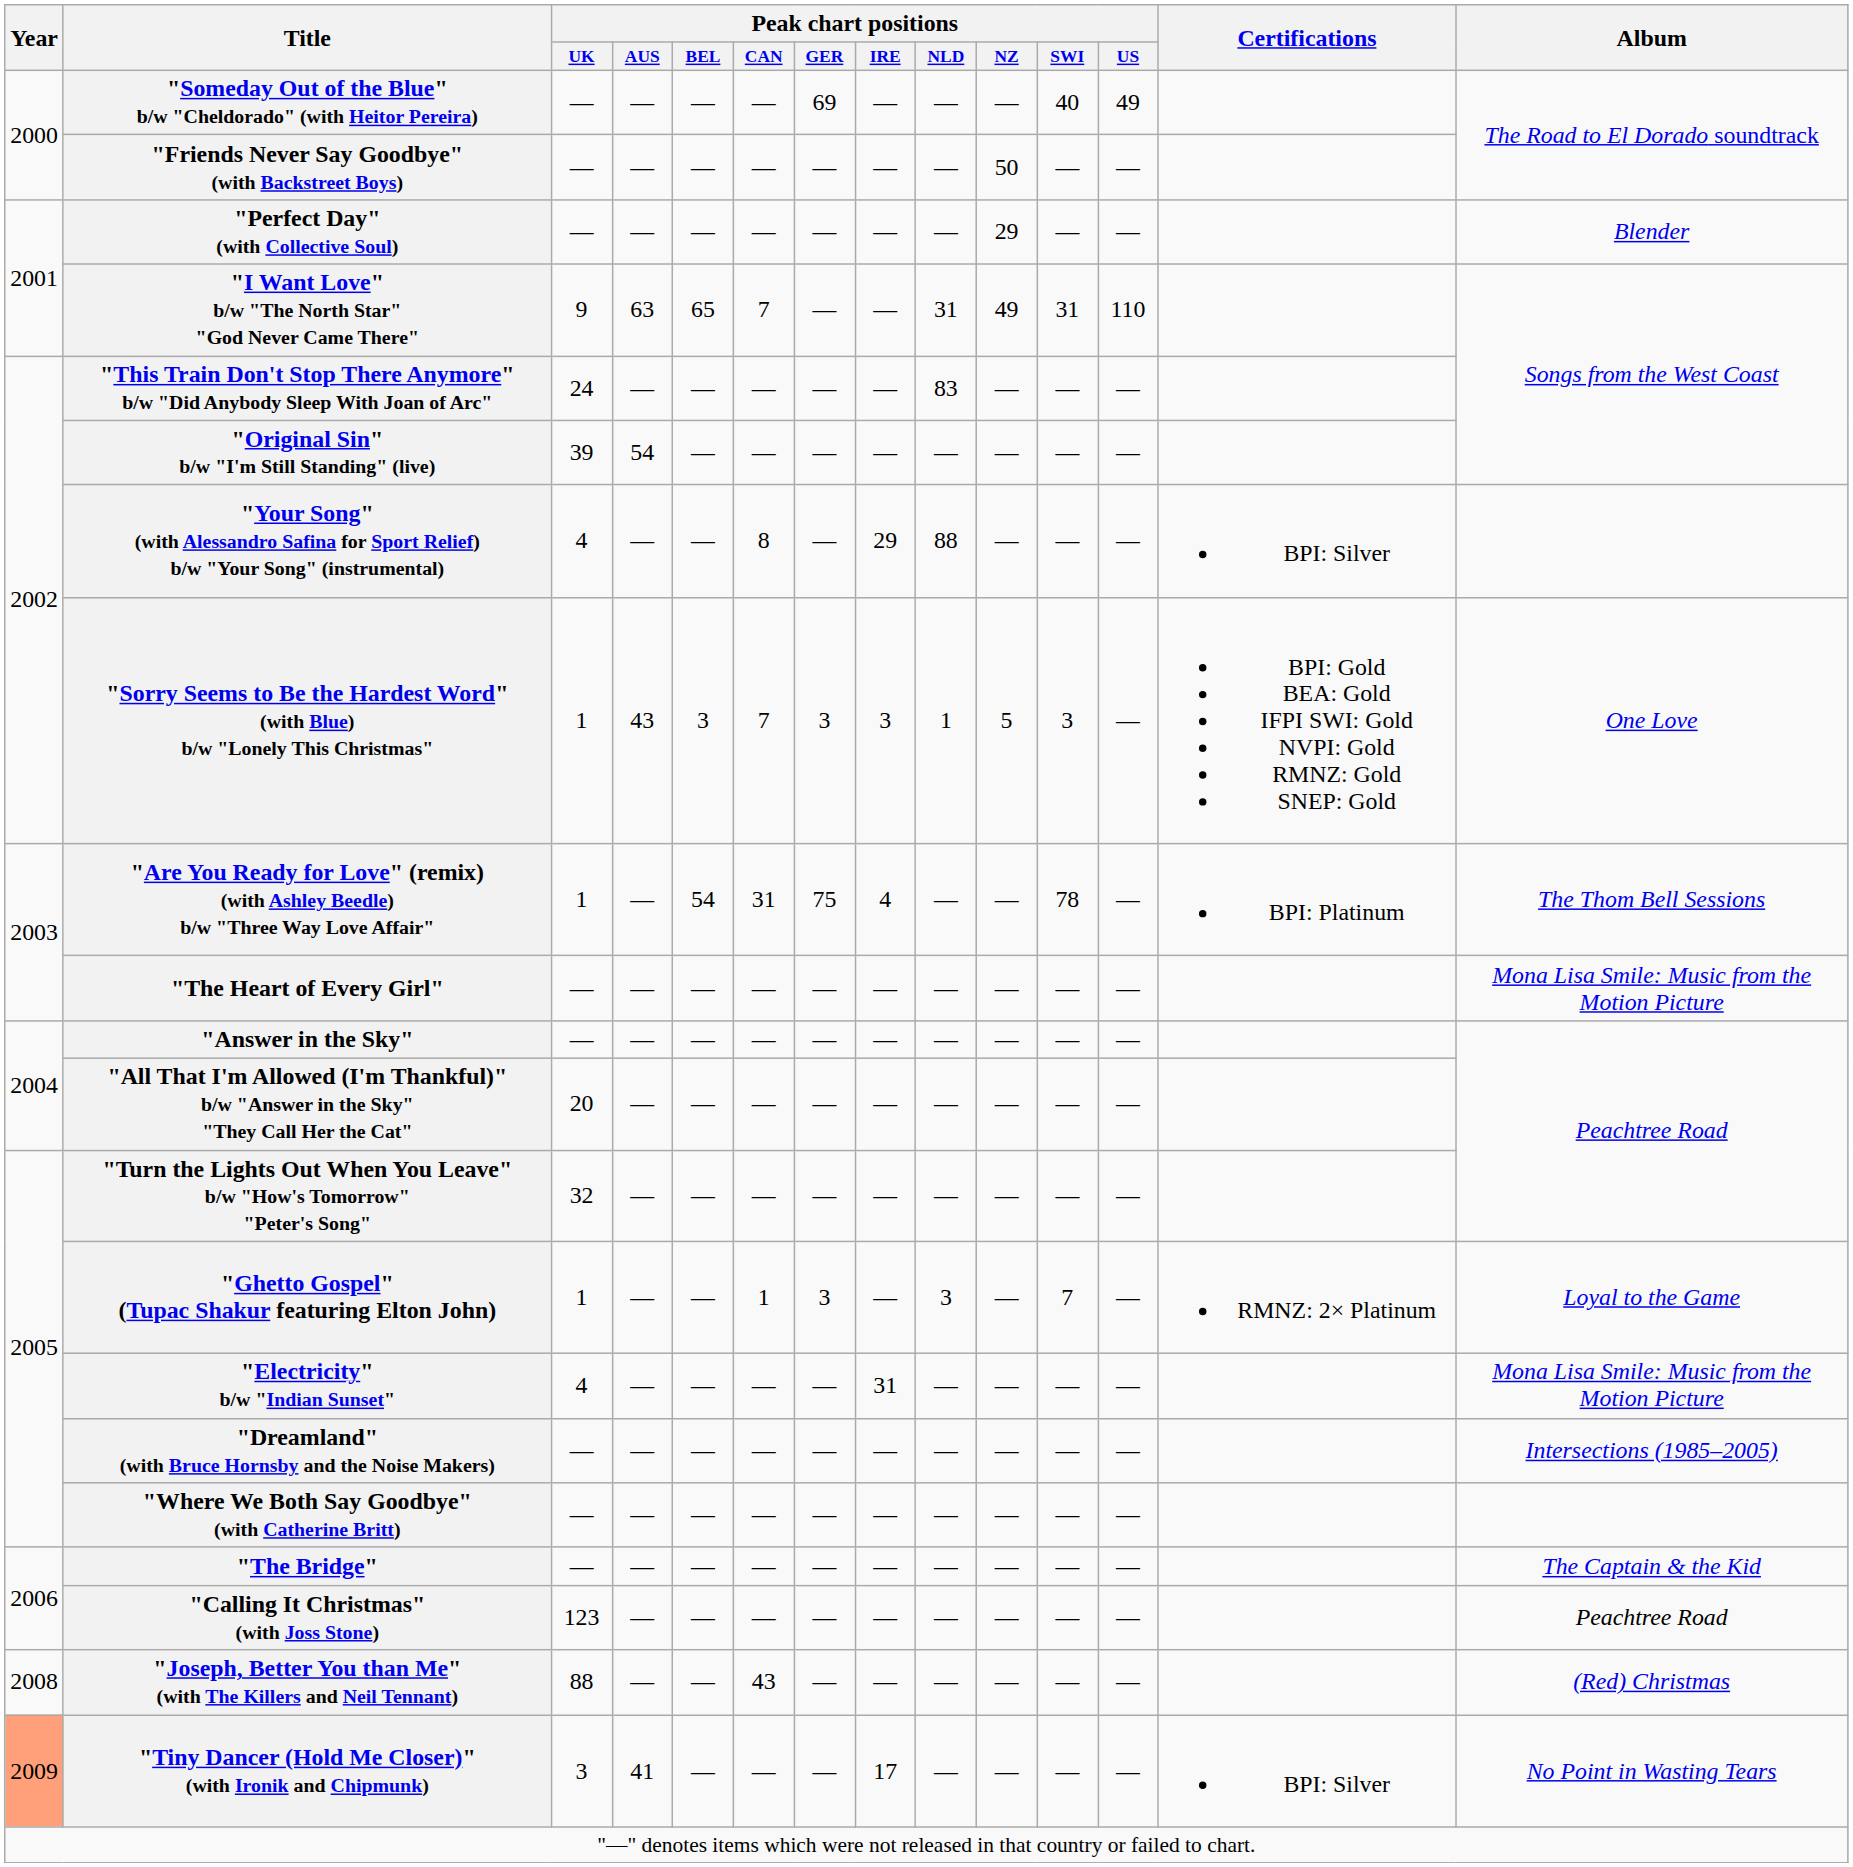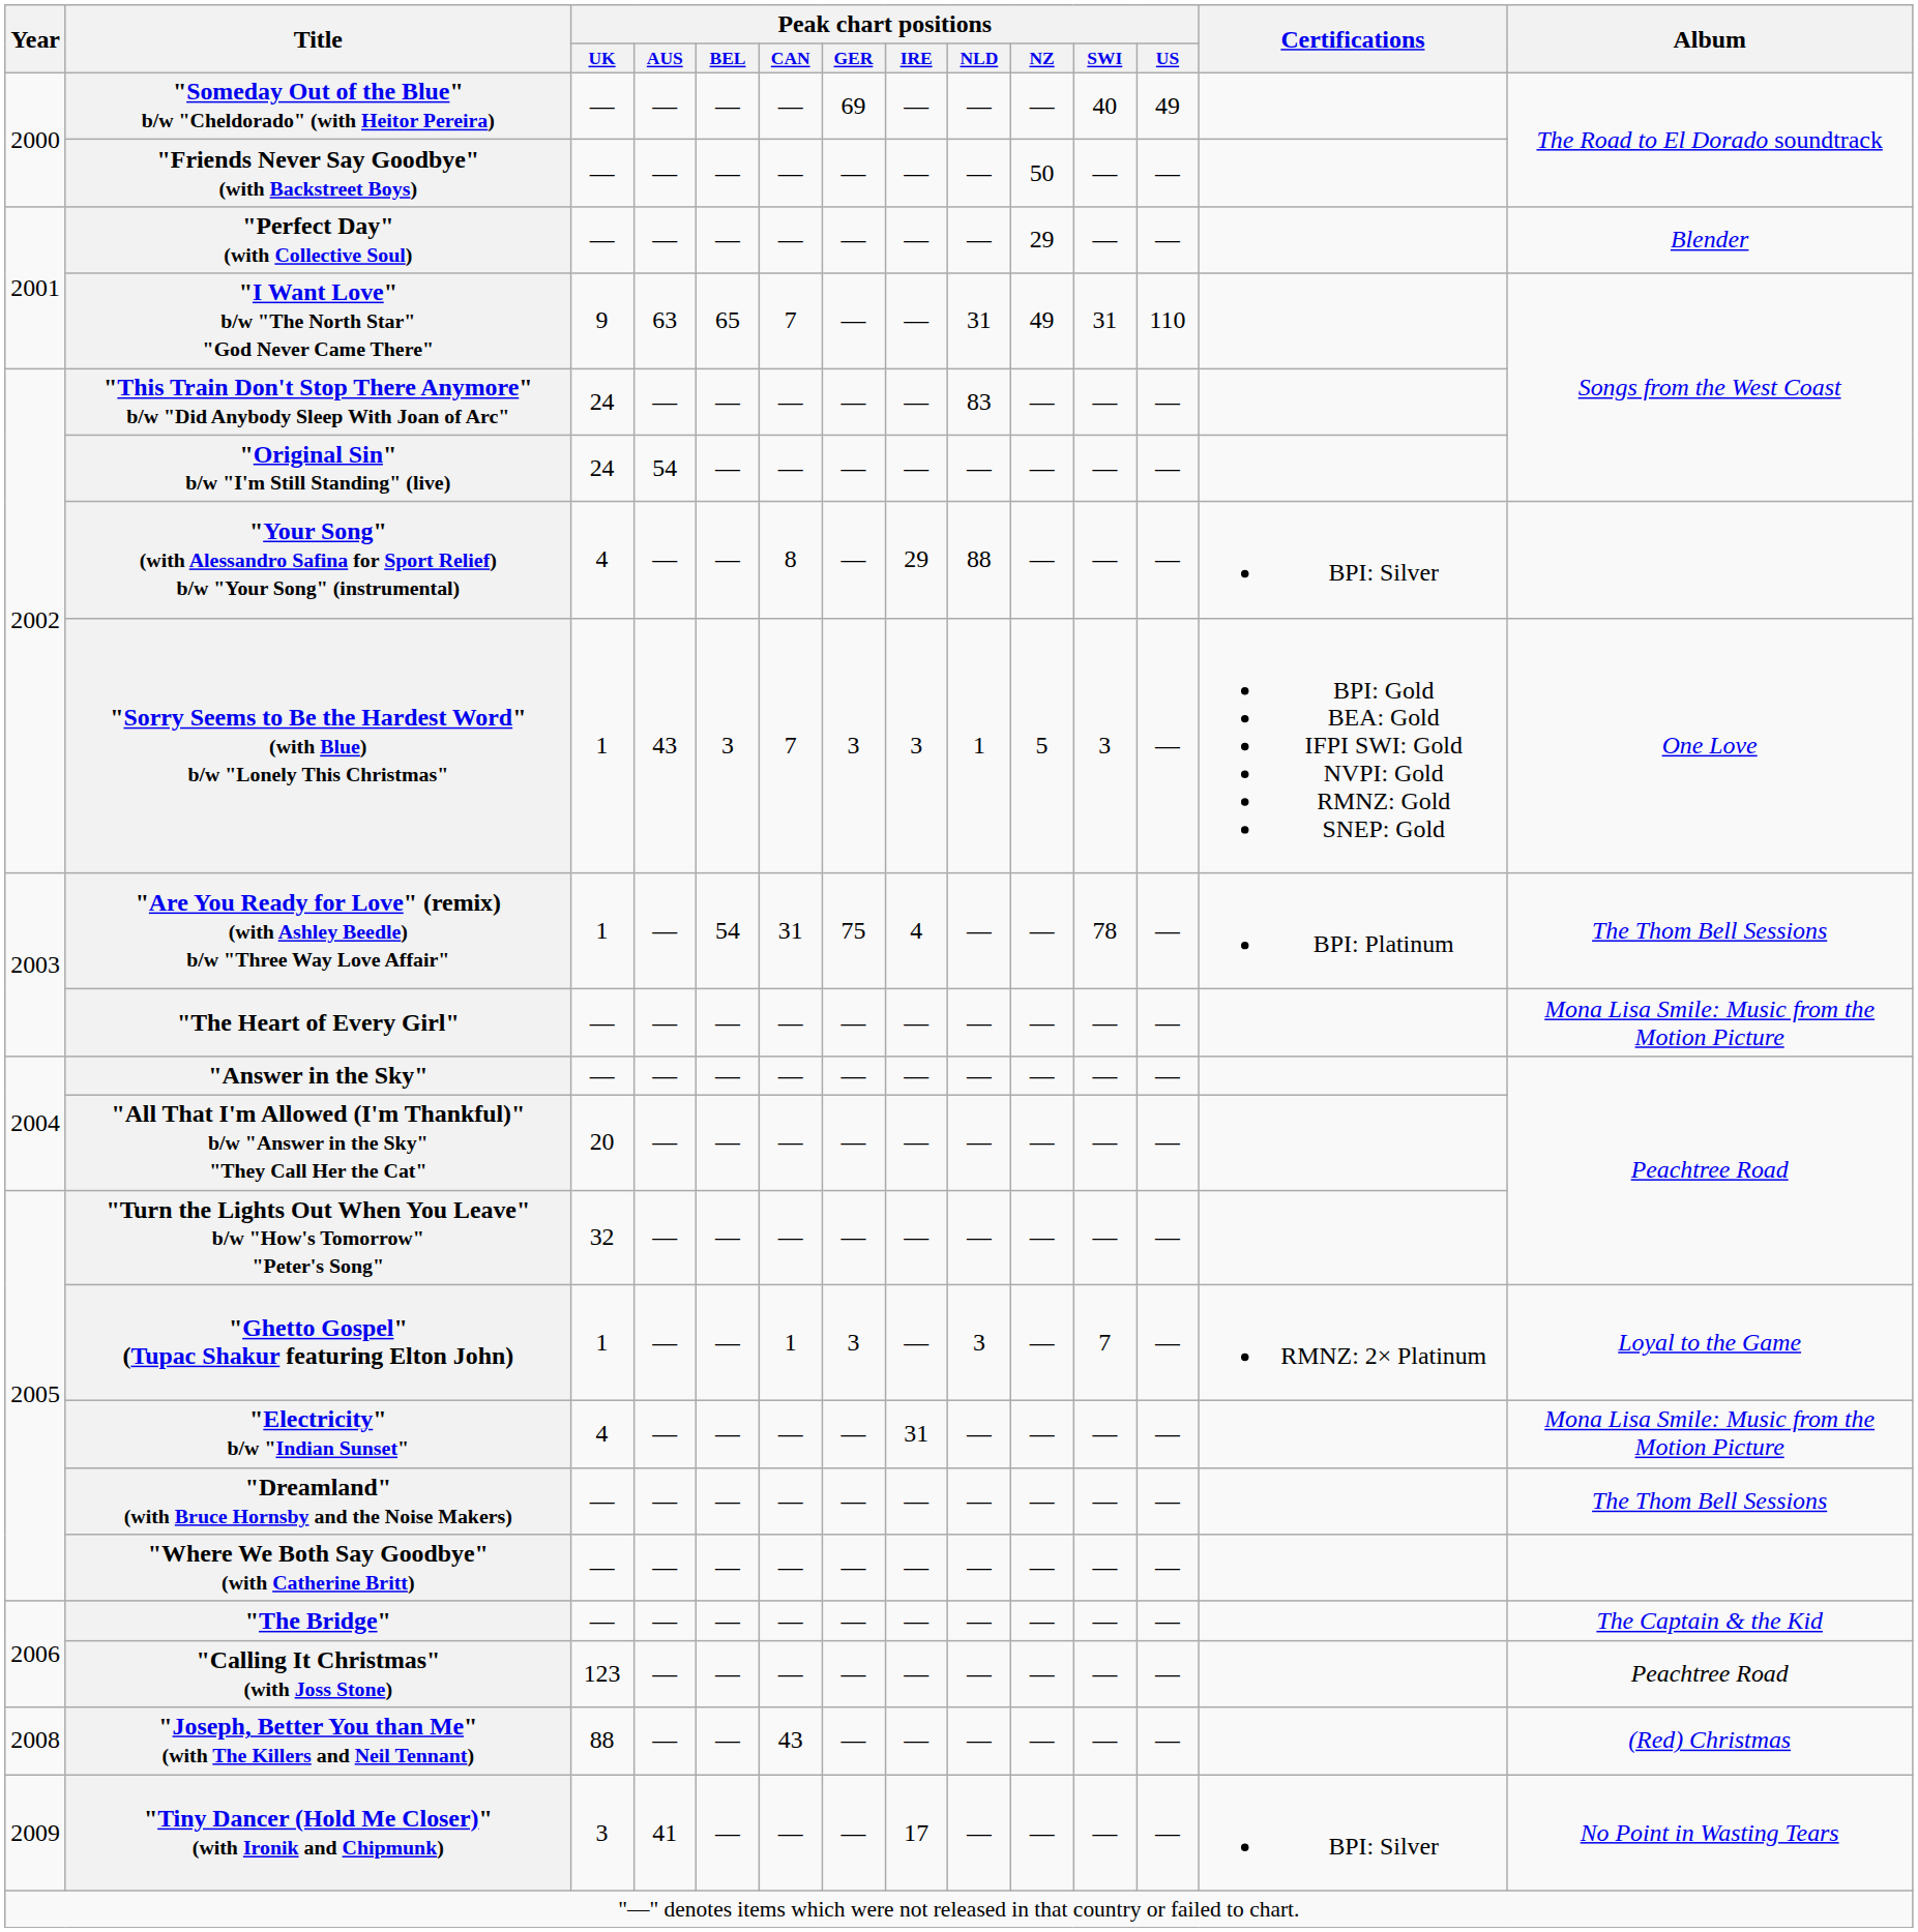"Original Sin" b/w "I'm Still Standing" (live) | Peak chart positions / UK: 39 -> 24
"Dreamland" (with Bruce Hornsby and the Noise Makers) | Album: Intersections (1985–2005) -> The Thom Bell Sessions
"Tiny Dancer (Hold Me Closer)" (with Ironik and Chipmunk) | Year: lightsalmon background -> no background
